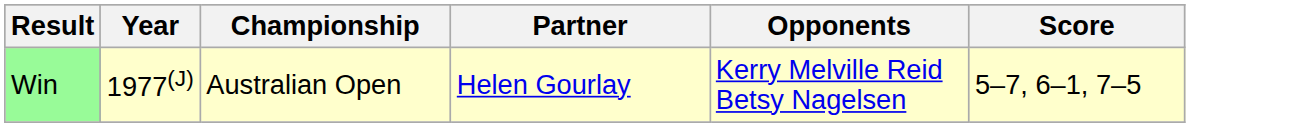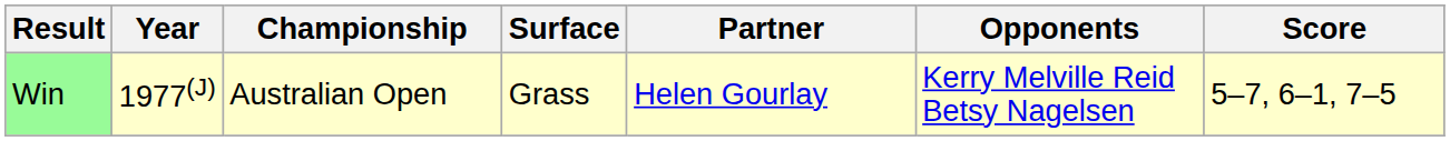+ column: Surface | Grass
